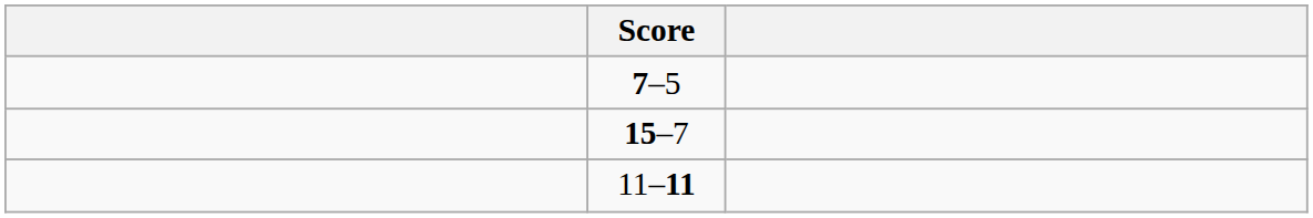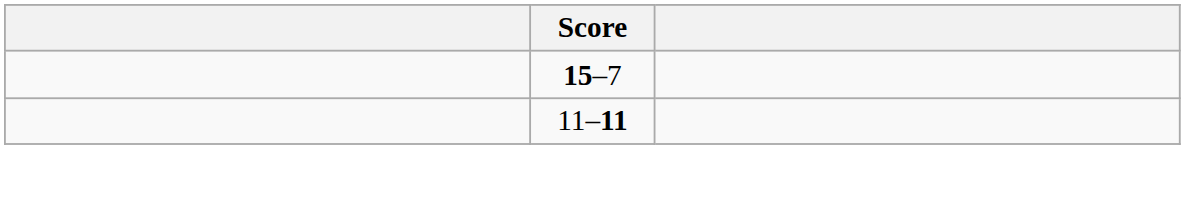- row: 7–5
